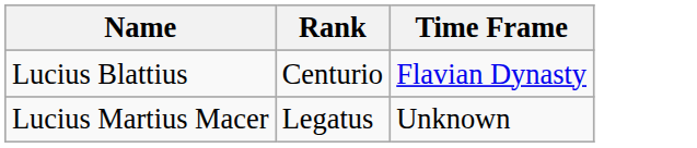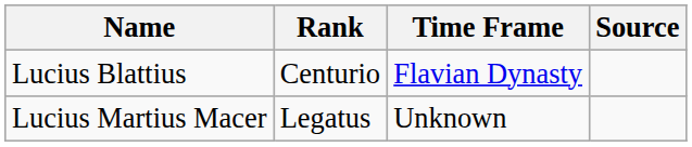+ column: Source
